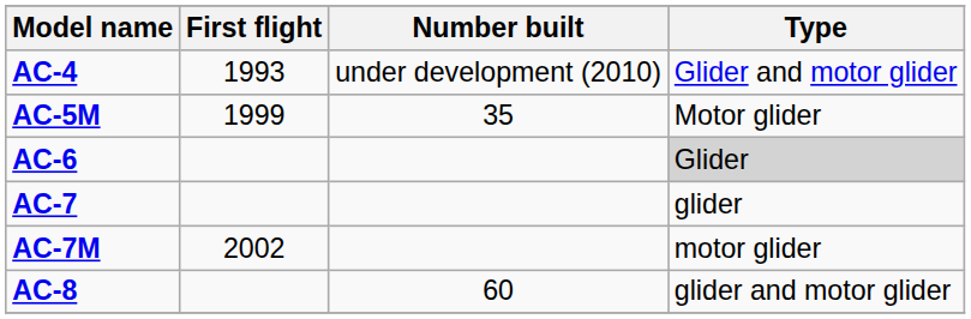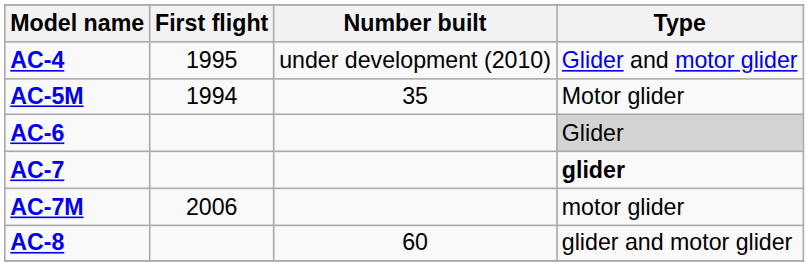AC-4 | First flight: 1993 -> 1995
AC-5M | First flight: 1999 -> 1994
AC-7 | Type: normal -> bold
AC-7M | First flight: 2002 -> 2006
